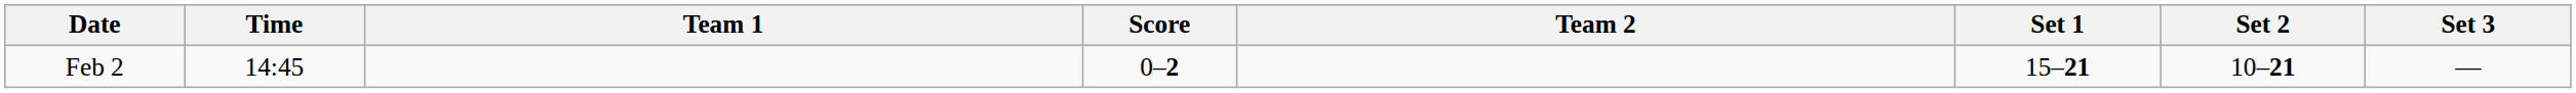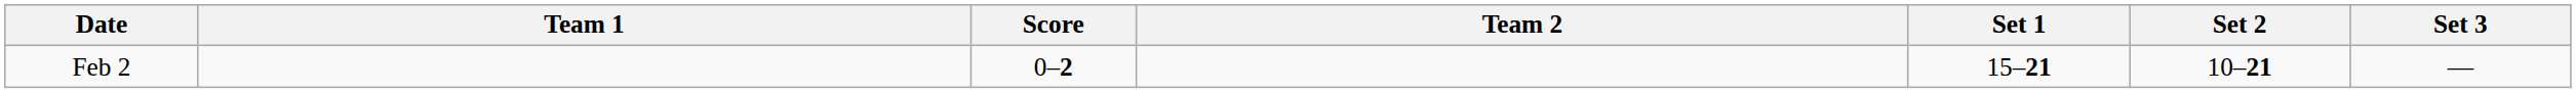- column: Time | 14:45
